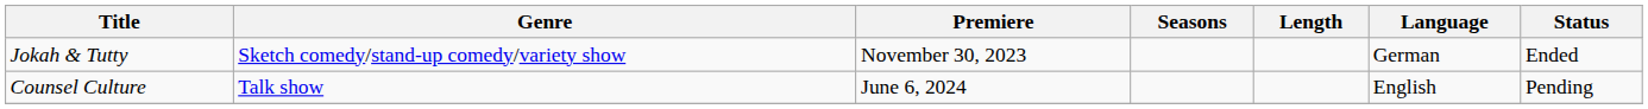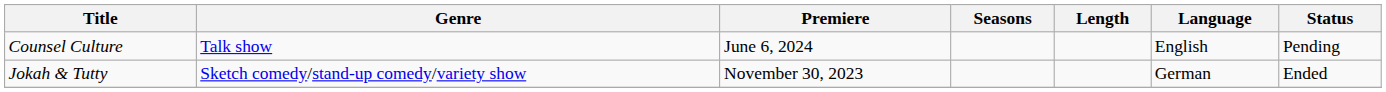rows swapped: Jokah & Tutty <-> Counsel Culture
